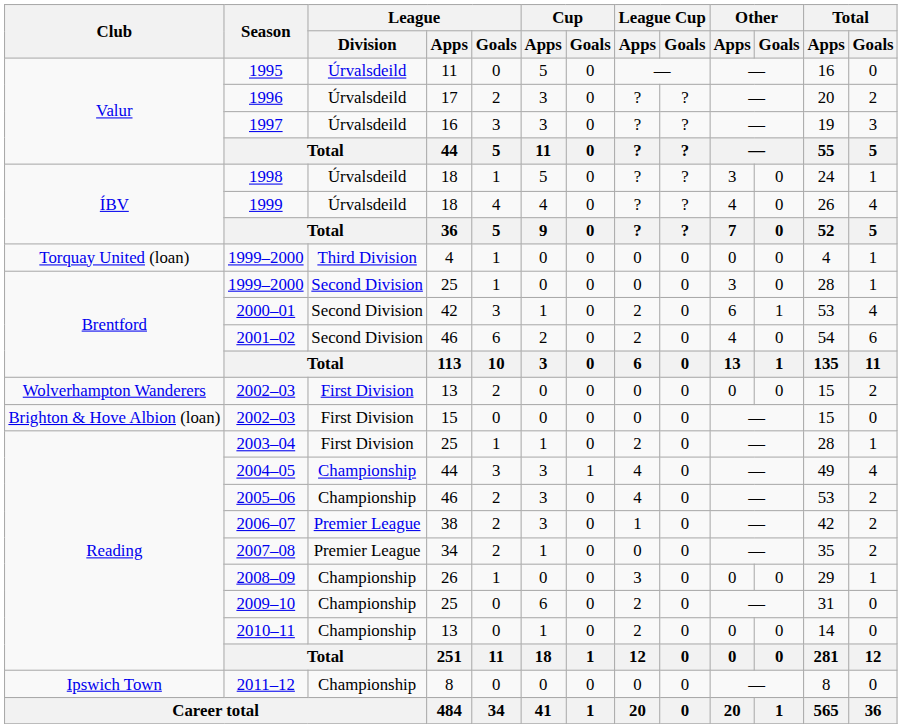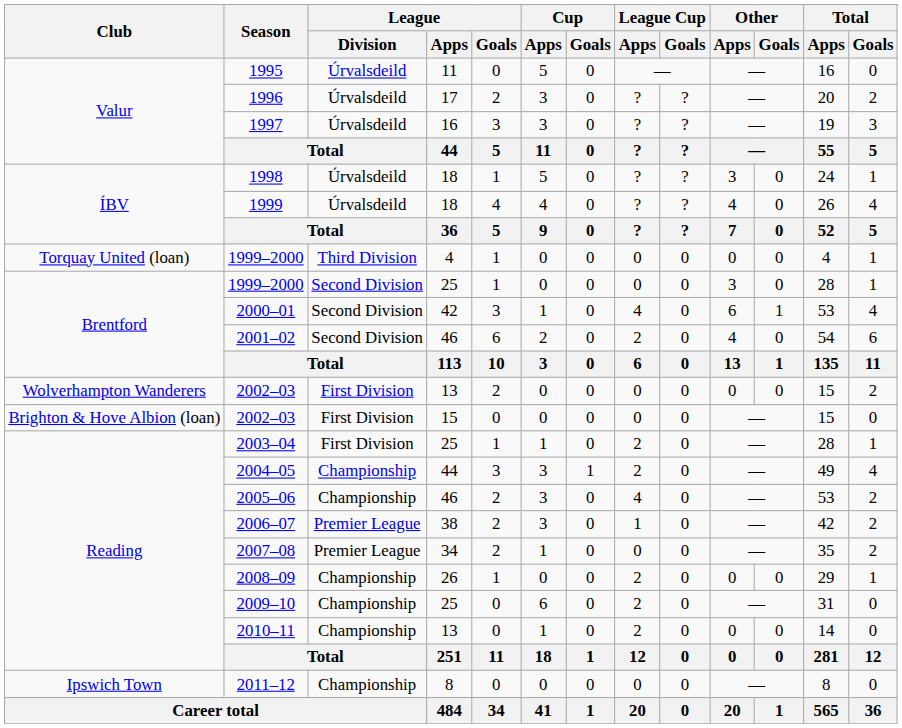2000–01 | League Cup / Apps: 2 -> 4
2004–05 | League Cup / Apps: 4 -> 2
2008–09 | League Cup / Apps: 3 -> 2
